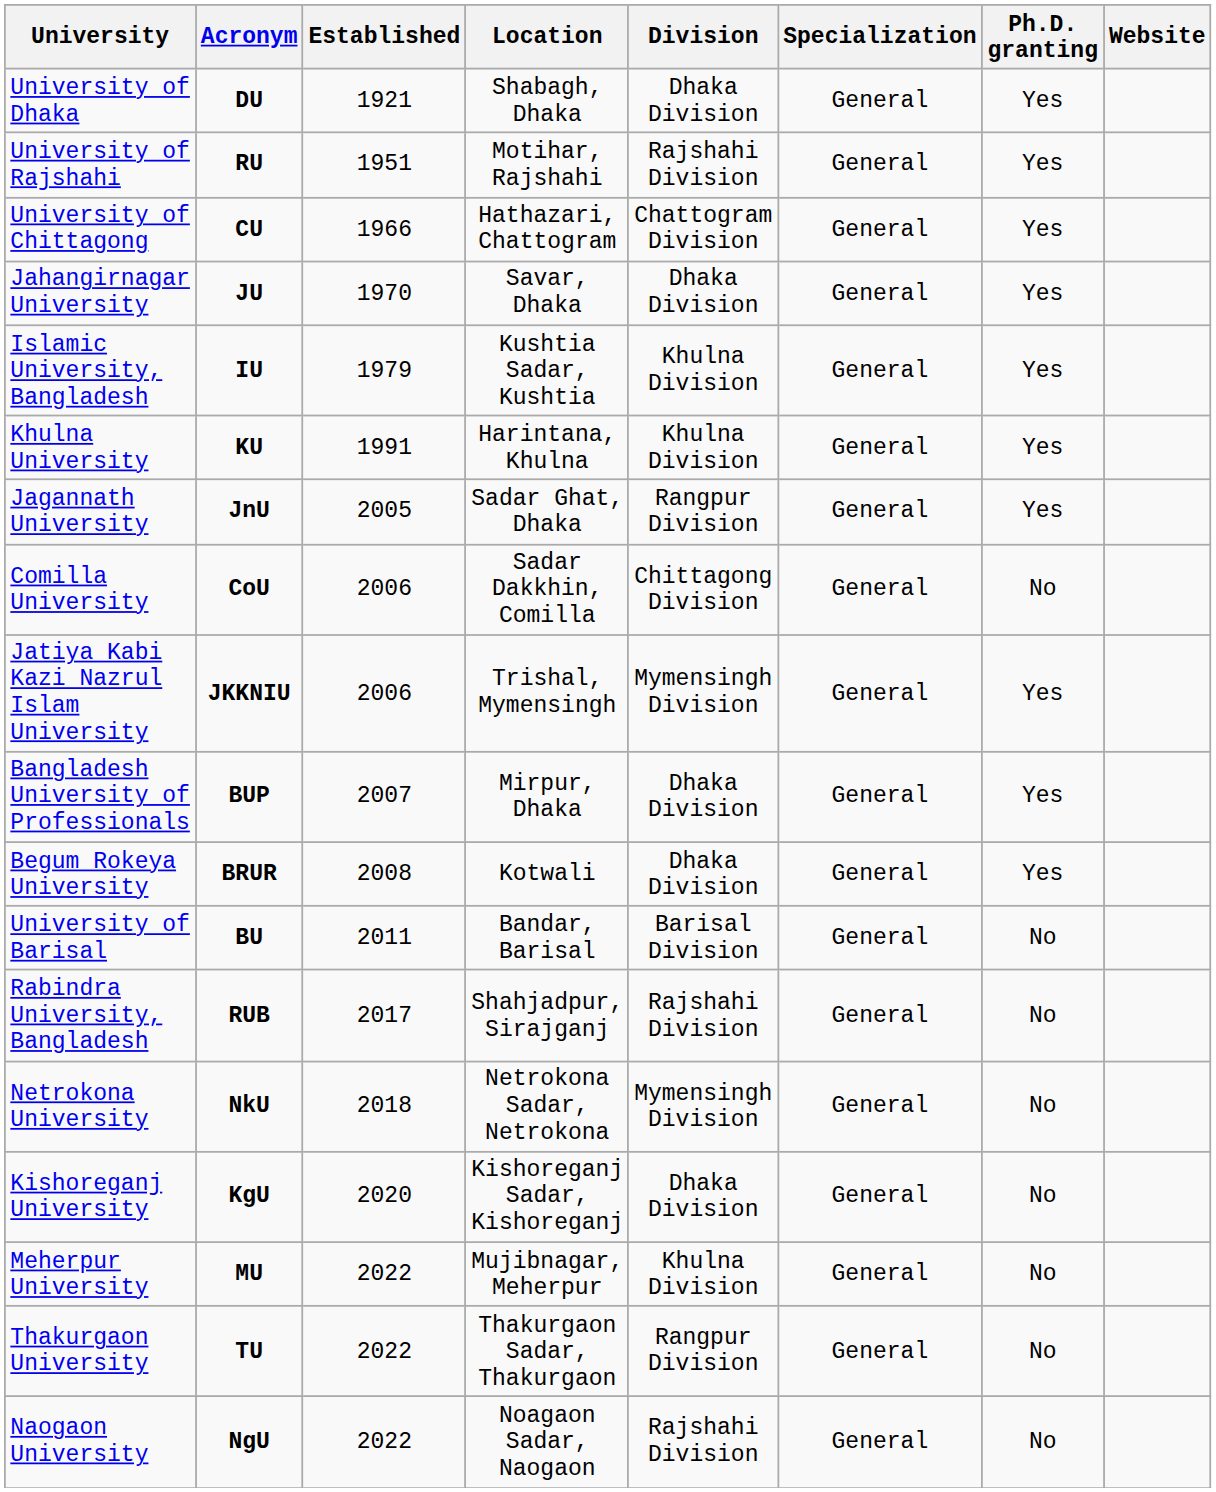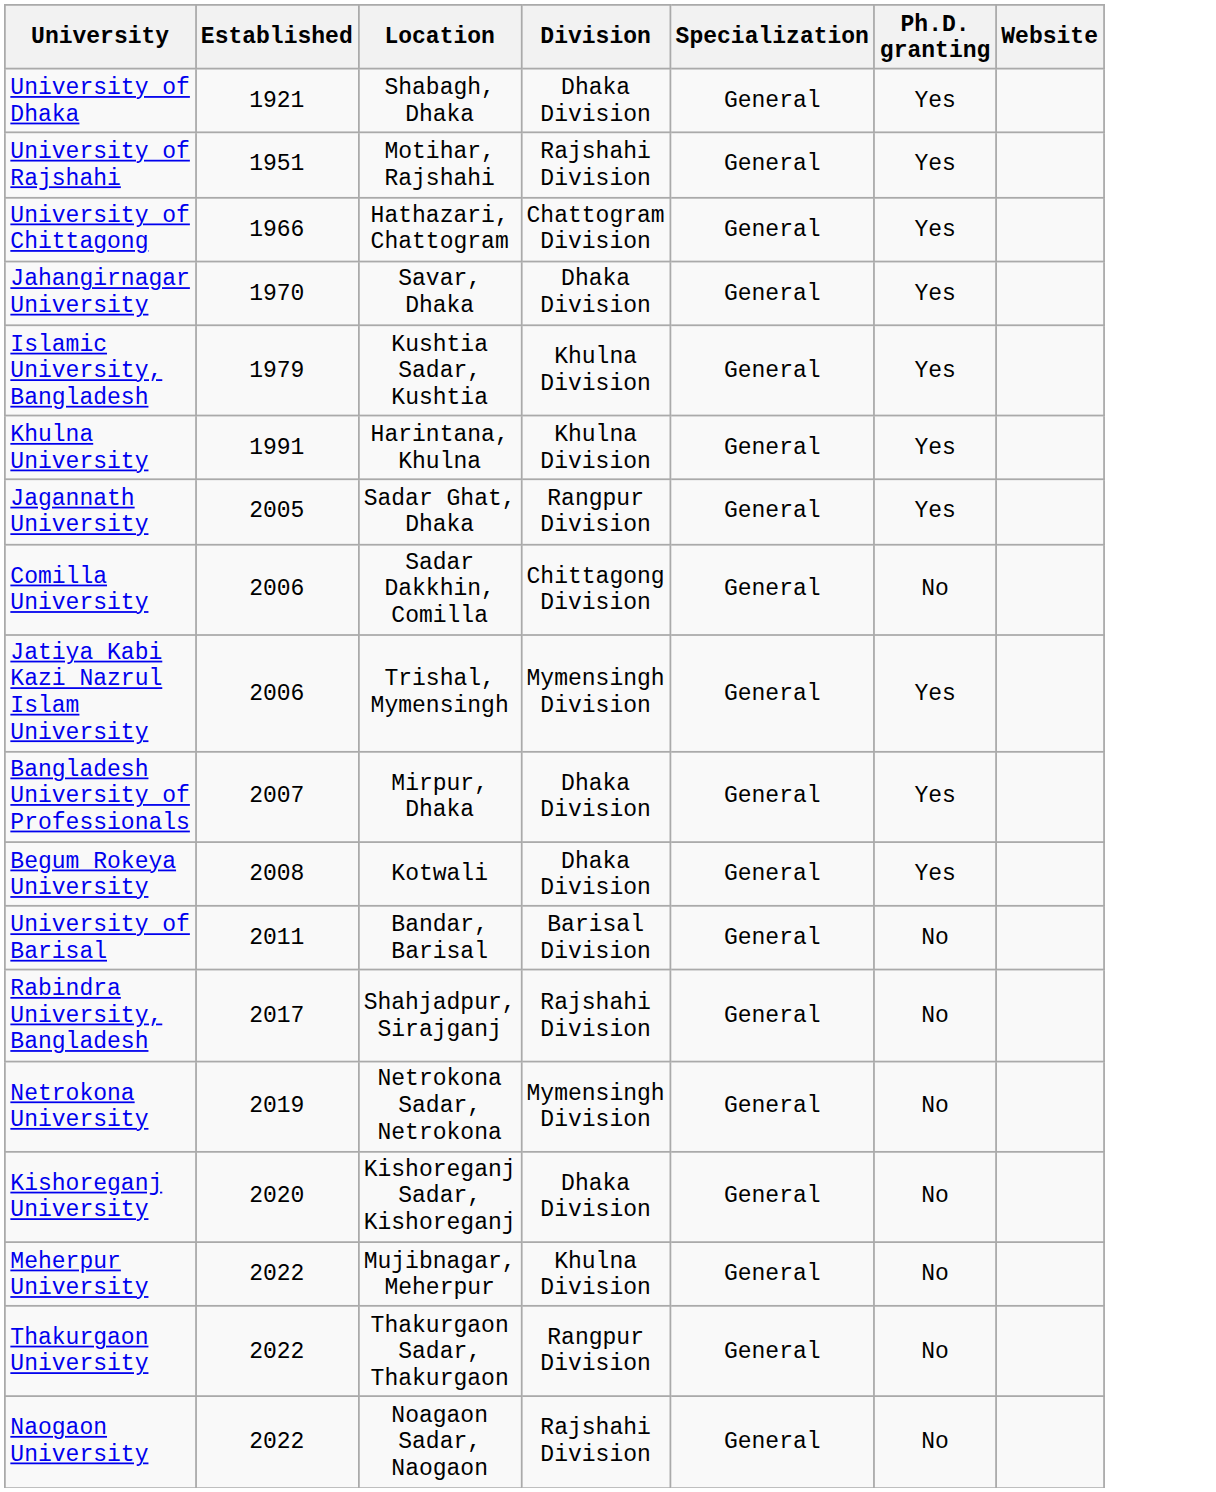- column: Acronym | DU | RU | CU | JU | IU | KU | JnU | CoU | JKKNIU | BUP | BRUR | BU | RUB | NkU | KgU | MU | TU | NgU
Netrokona University | Established: 2018 -> 2019
